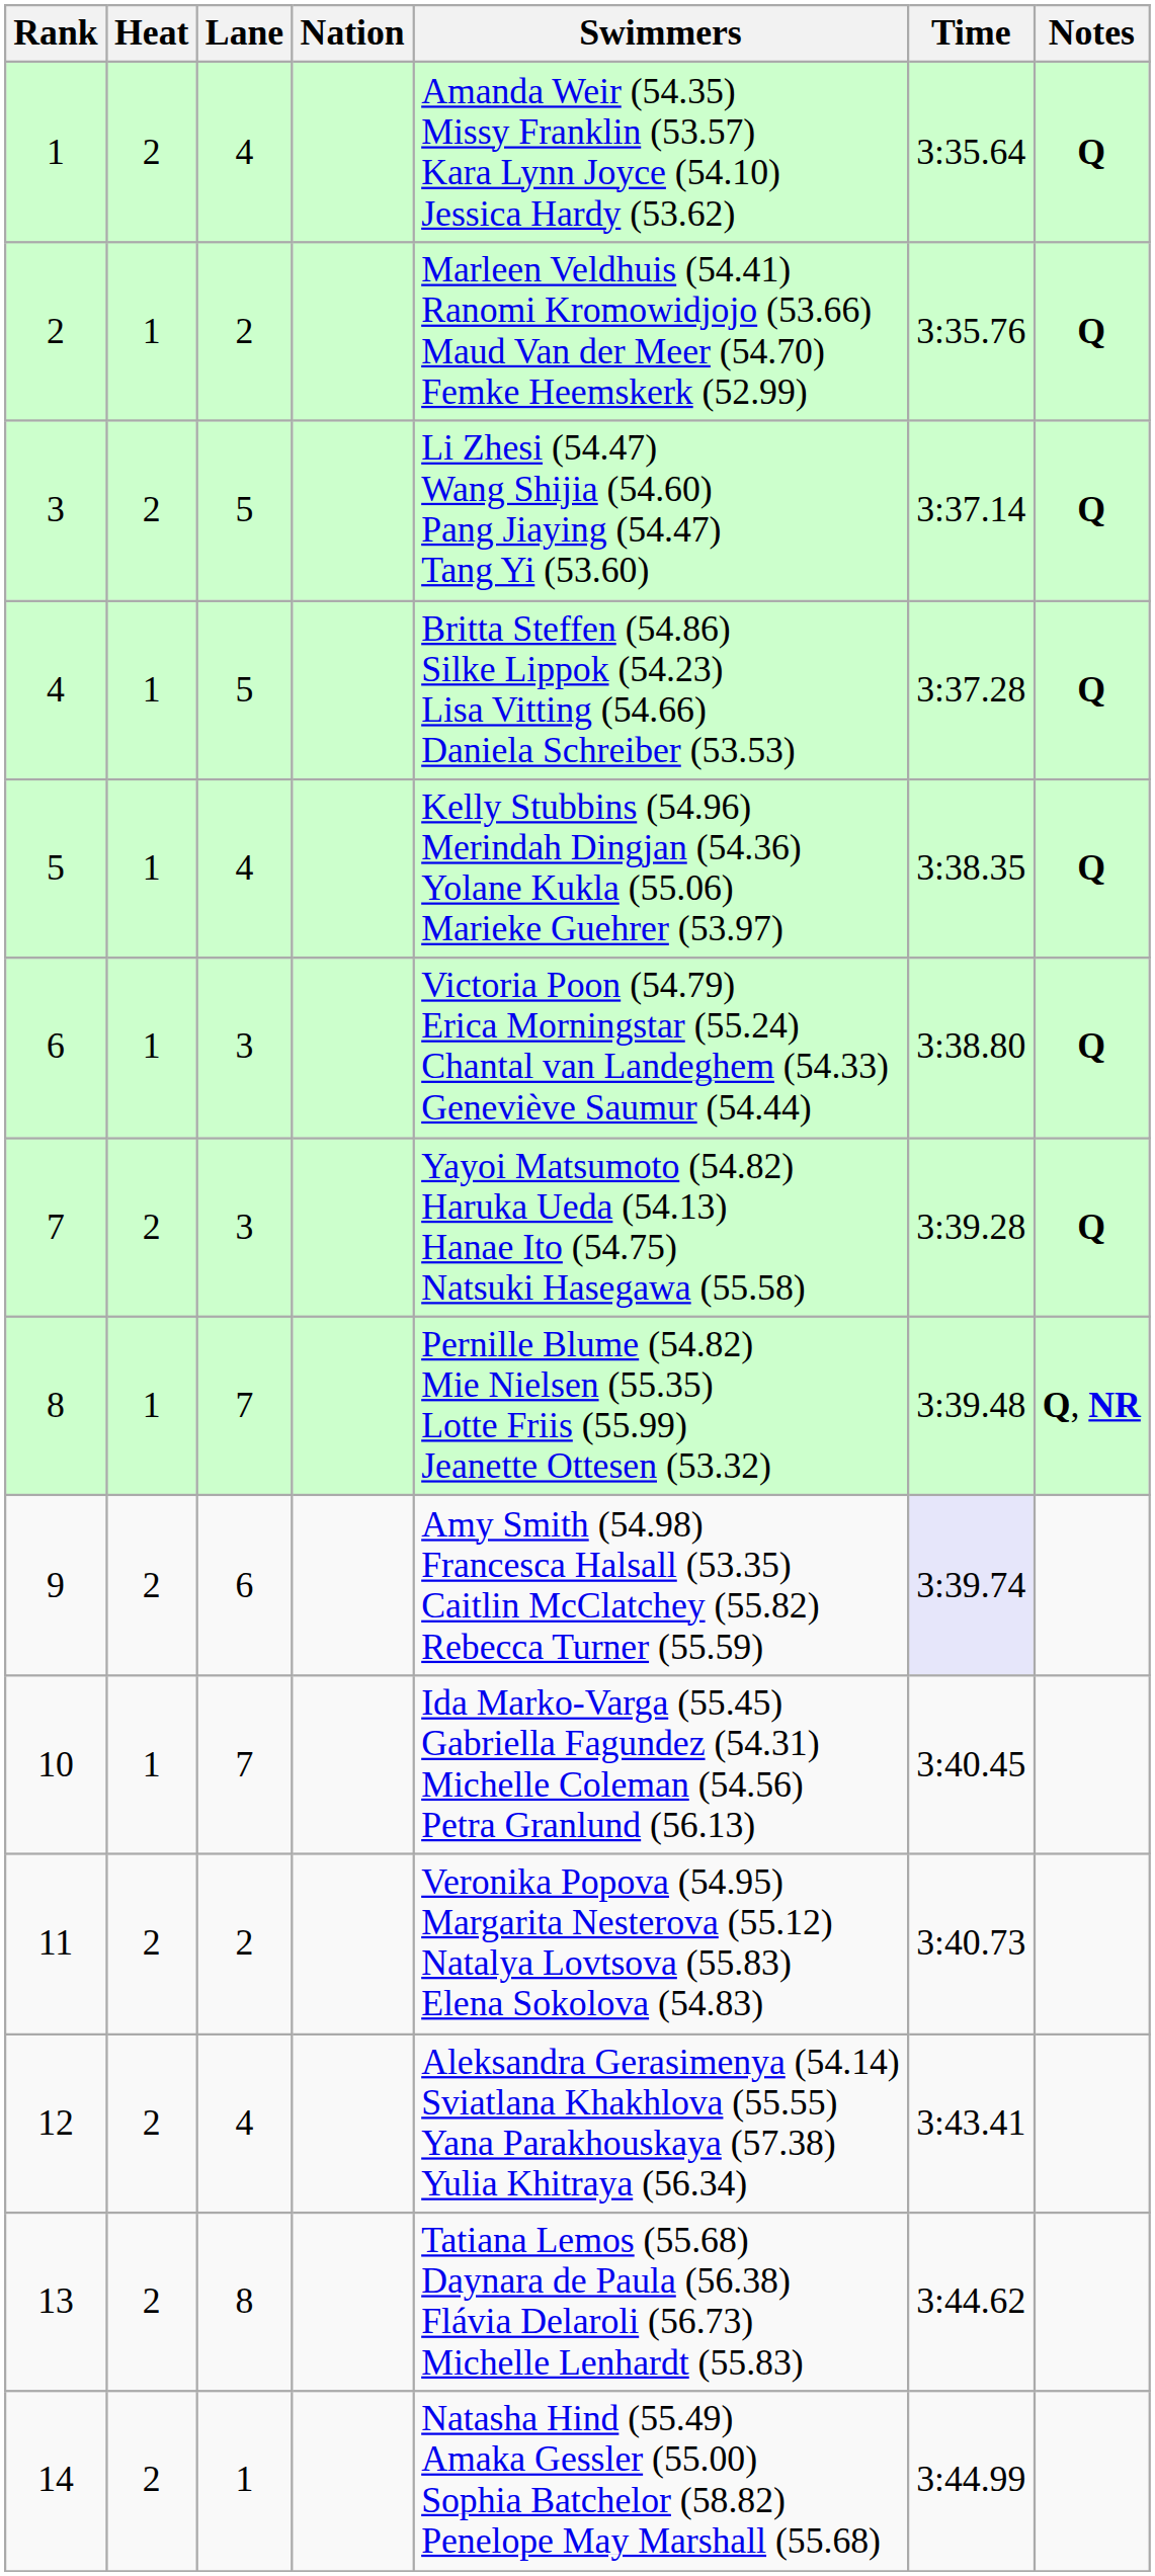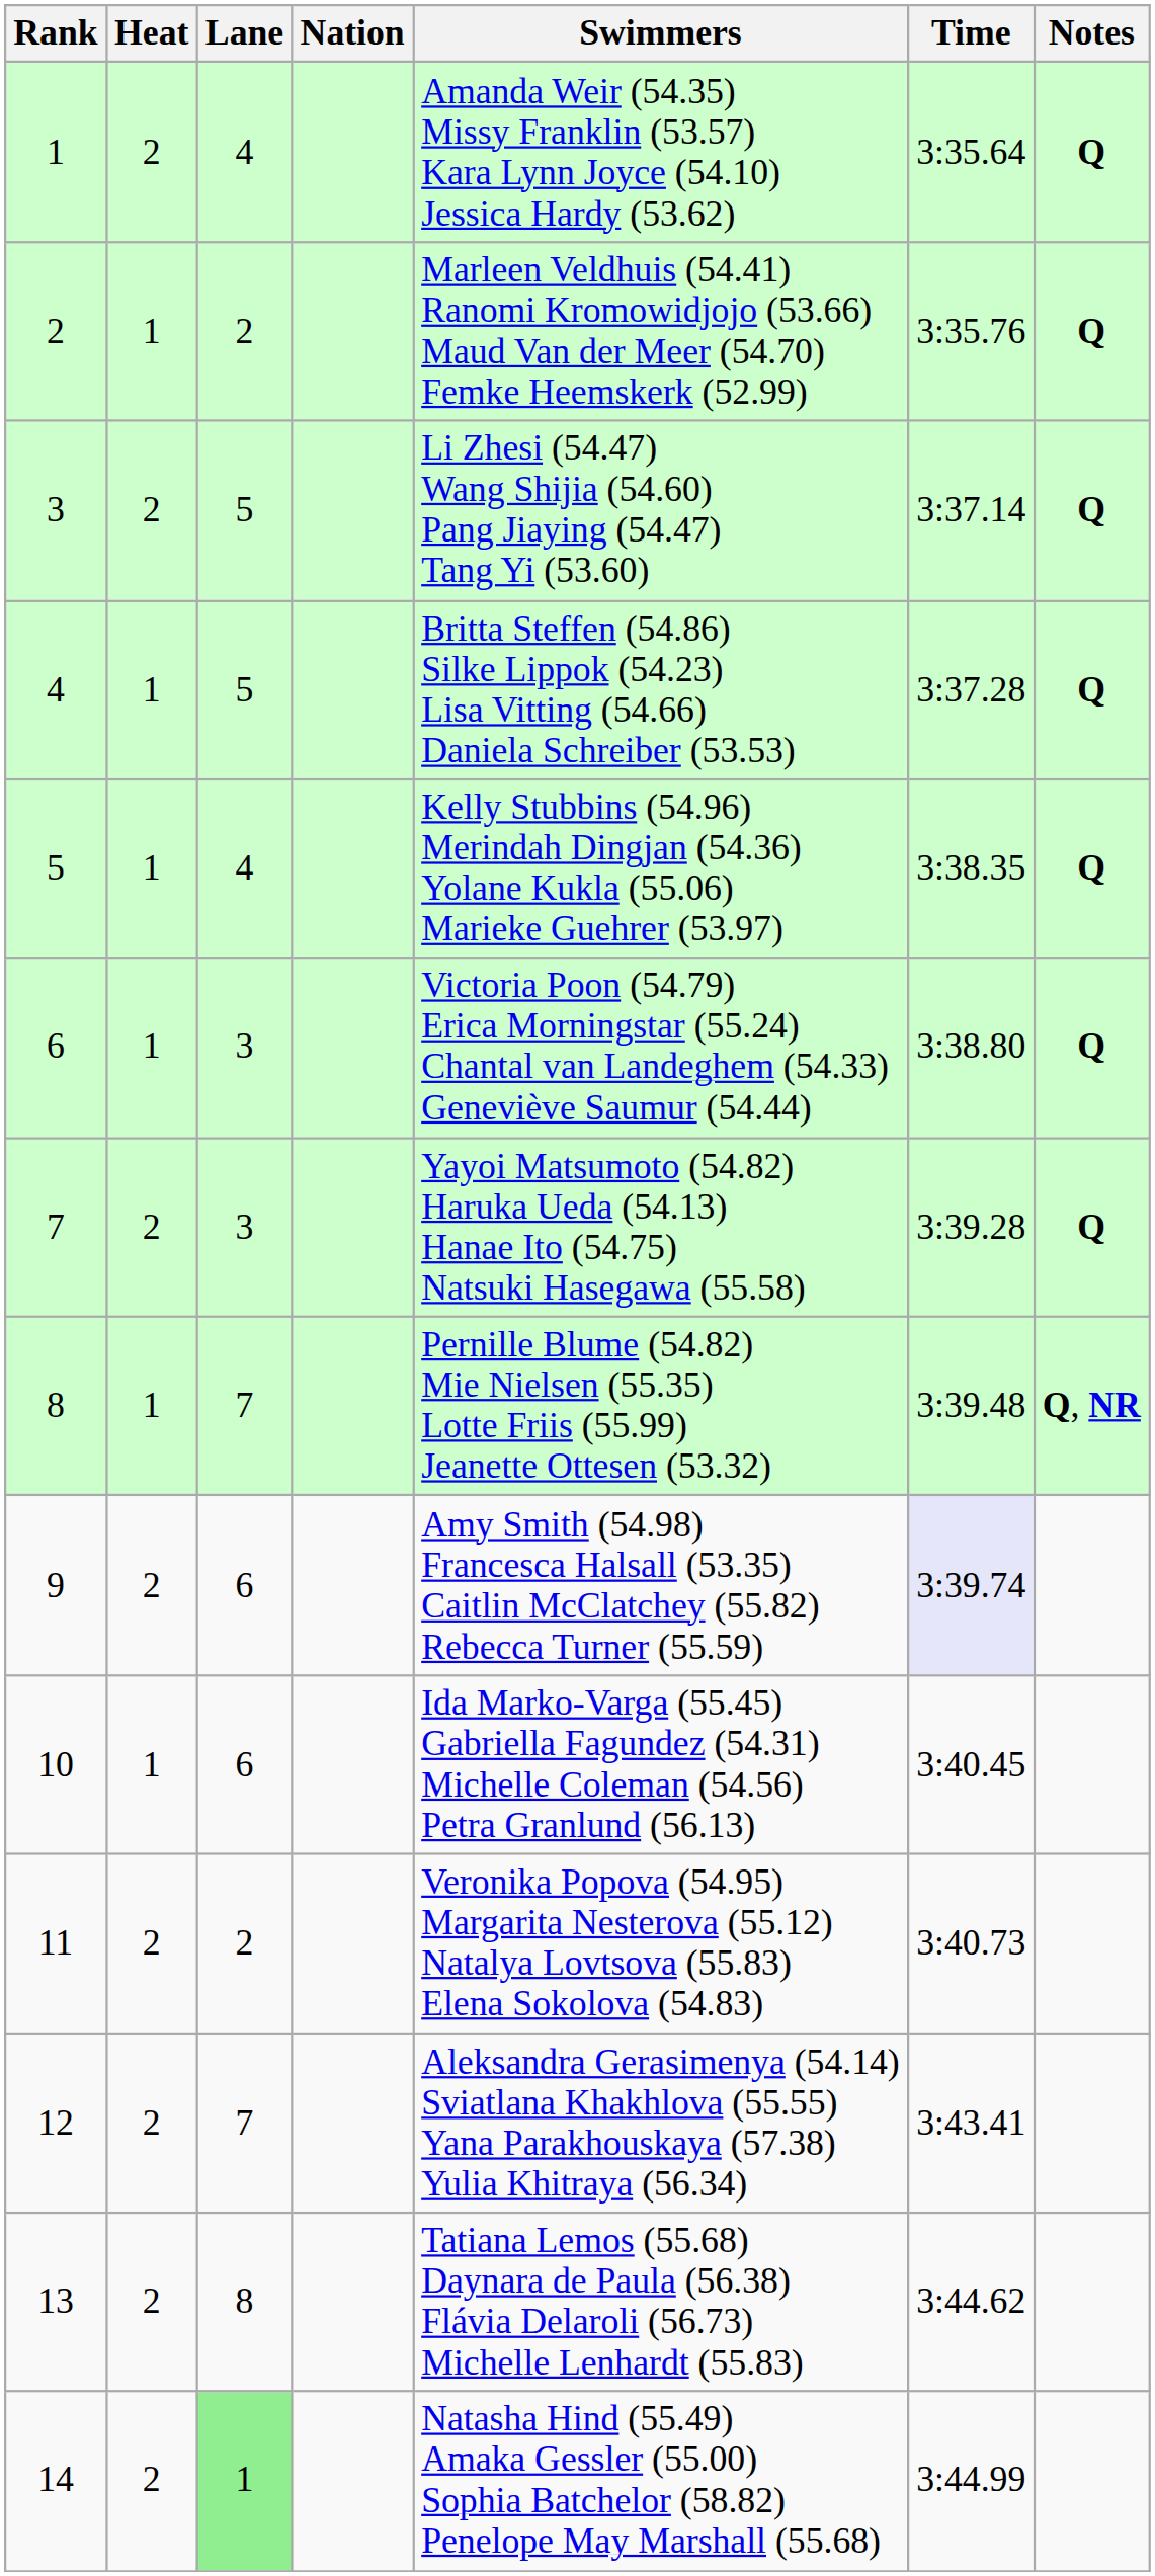10 | Lane: 7 -> 6
12 | Lane: 4 -> 7
14 | Lane: no background -> lightgreen background
